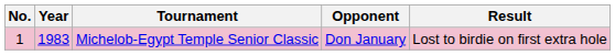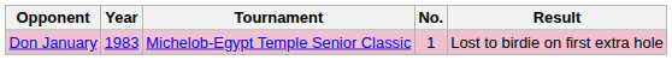columns swapped: No. <-> Opponent
